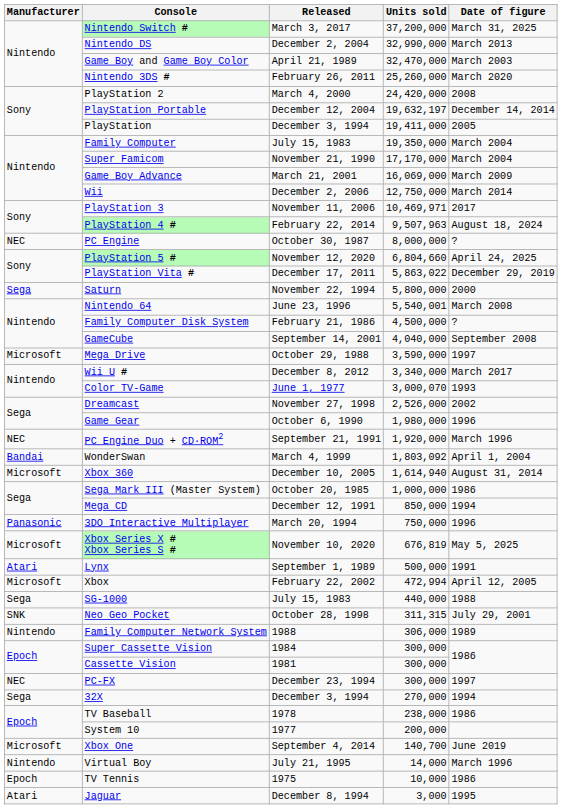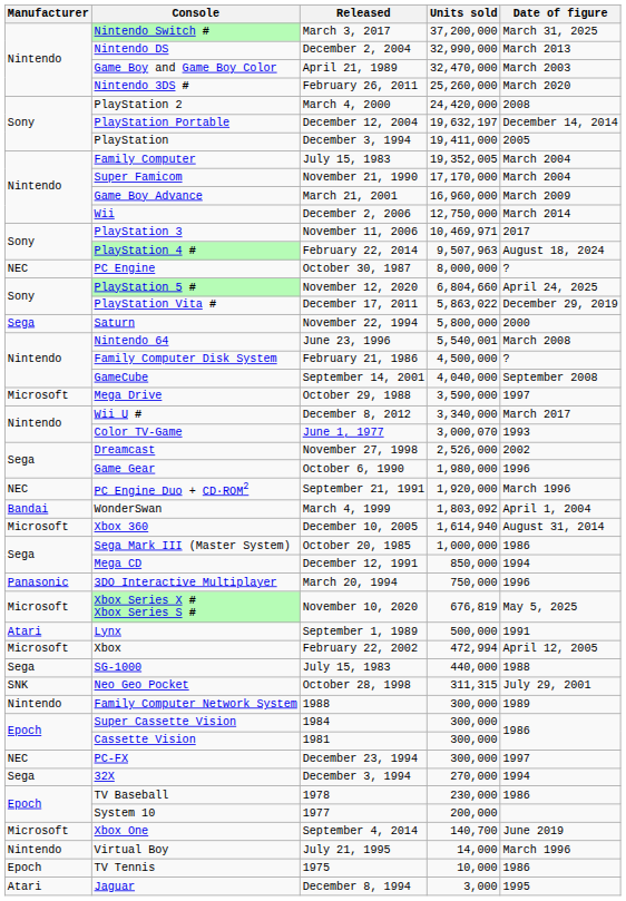Family Computer | Units sold: 19,350,000 -> 19,352,005
Game Boy Advance | Units sold: 16,069,000 -> 16,960,000
Family Computer Network System | Units sold: 306,000 -> 300,000
TV Baseball | Units sold: 238,000 -> 230,000
